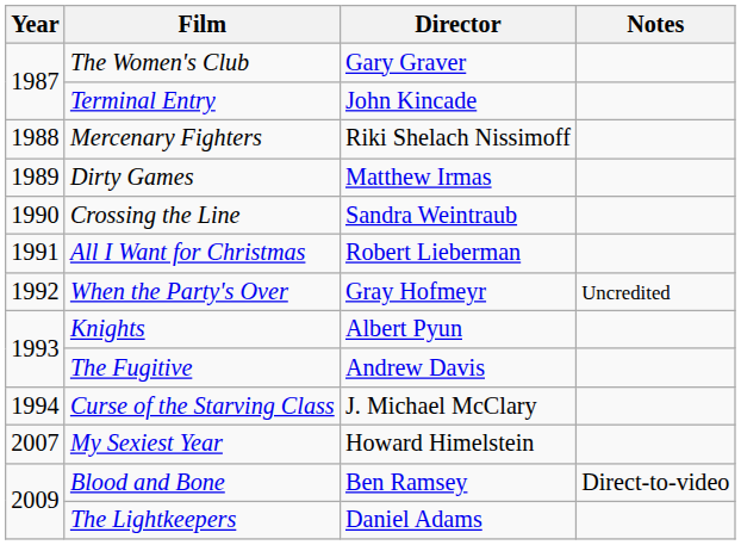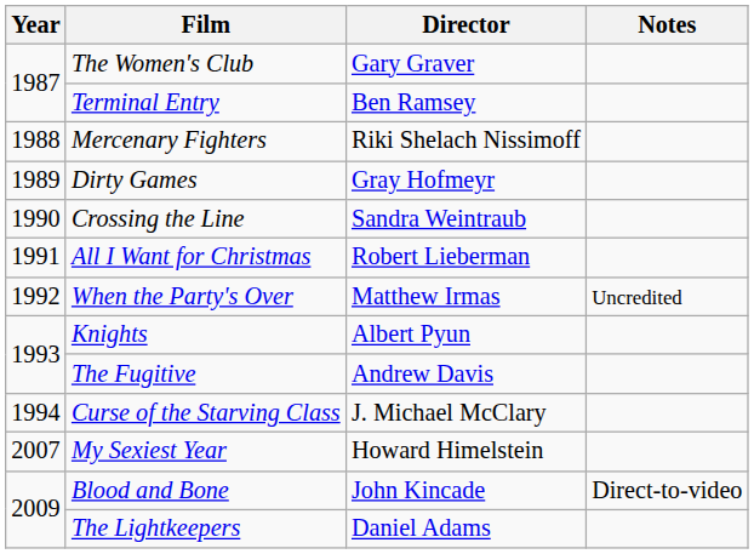Terminal Entry | Director: John Kincade -> Ben Ramsey
Dirty Games | Director: Matthew Irmas -> Gray Hofmeyr
When the Party's Over | Director: Gray Hofmeyr -> Matthew Irmas
Blood and Bone | Director: Ben Ramsey -> John Kincade
